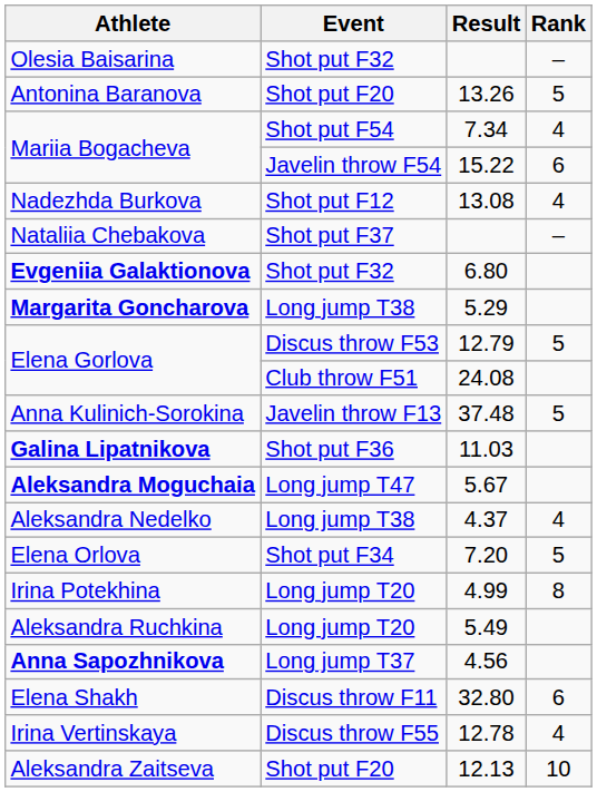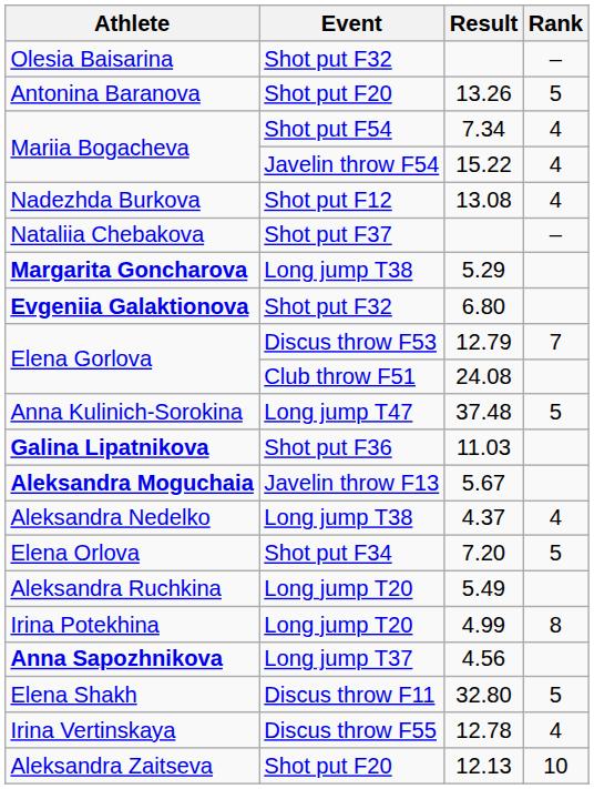Mariia Bogacheva / 15.22 | Rank: 6 -> 4
rows swapped: Evgeniia Galaktionova <-> Margarita Goncharova
Elena Gorlova / 12.79 | Rank: 5 -> 7
Anna Kulinich-Sorokina | Event: Javelin throw F13 -> Long jump T47
Aleksandra Moguchaia | Event: Long jump T47 -> Javelin throw F13
rows swapped: Irina Potekhina <-> Aleksandra Ruchkina
Elena Shakh | Rank: 6 -> 5
